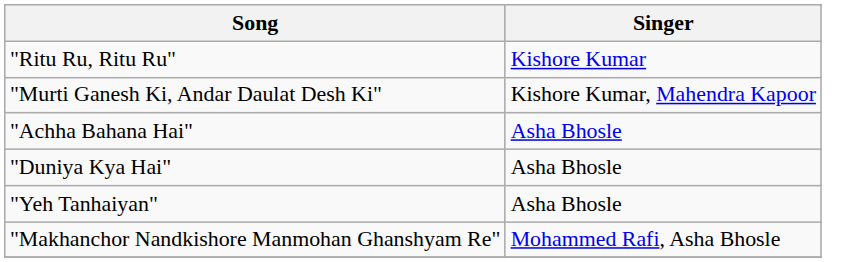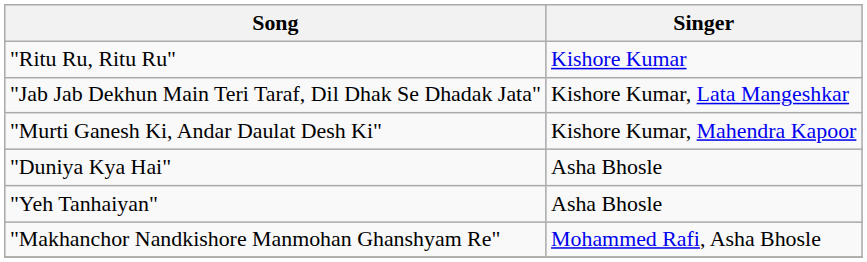+ row: "Jab Jab Dekhun Main Teri Taraf, Dil Dhak Se Dhadak Jata" | Kishore Kumar, Lata Mangeshkar
- row: "Achha Bahana Hai" | Asha Bhosle
